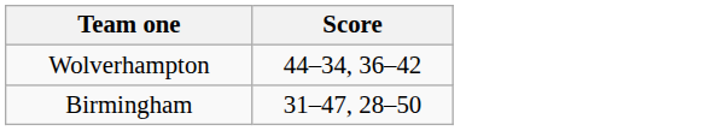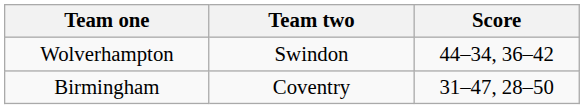+ column: Team two | Swindon | Coventry
